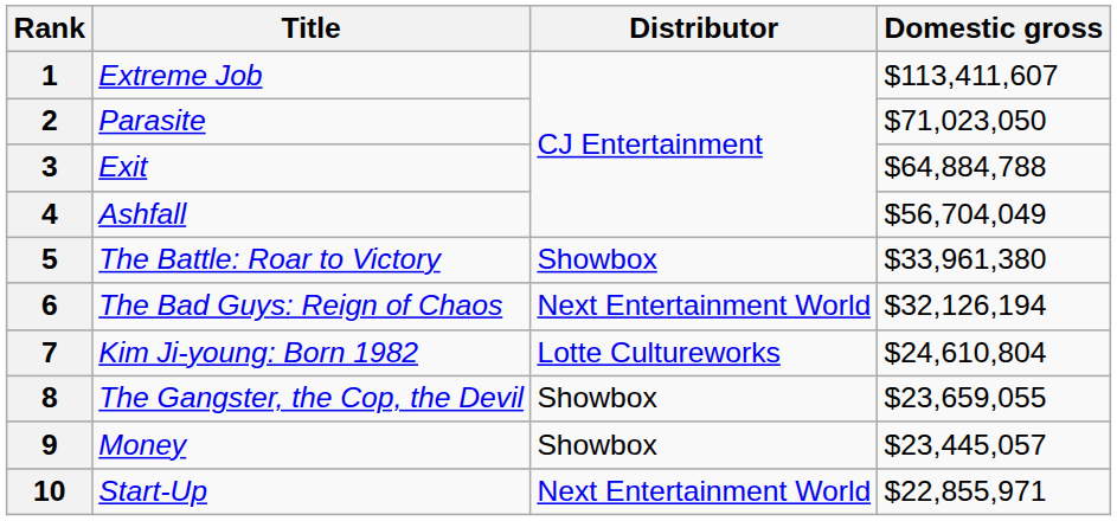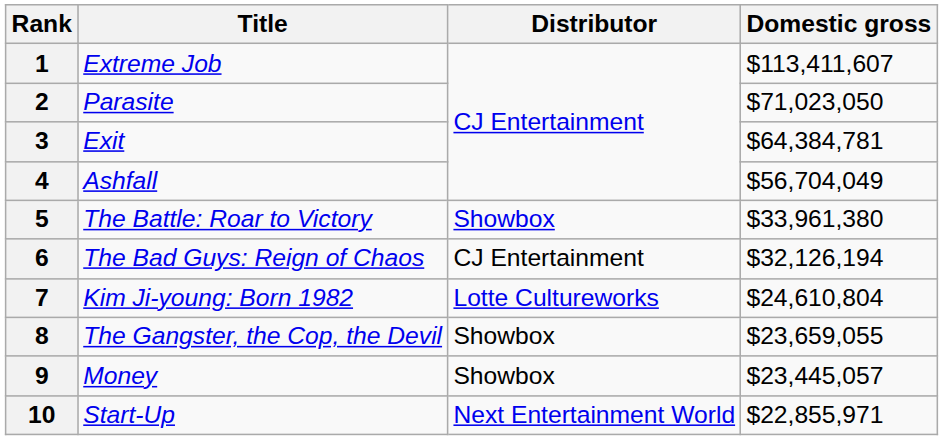3 | Domestic gross: $64,884,788 -> $64,384,781
6 | Distributor: Next Entertainment World -> CJ Entertainment
